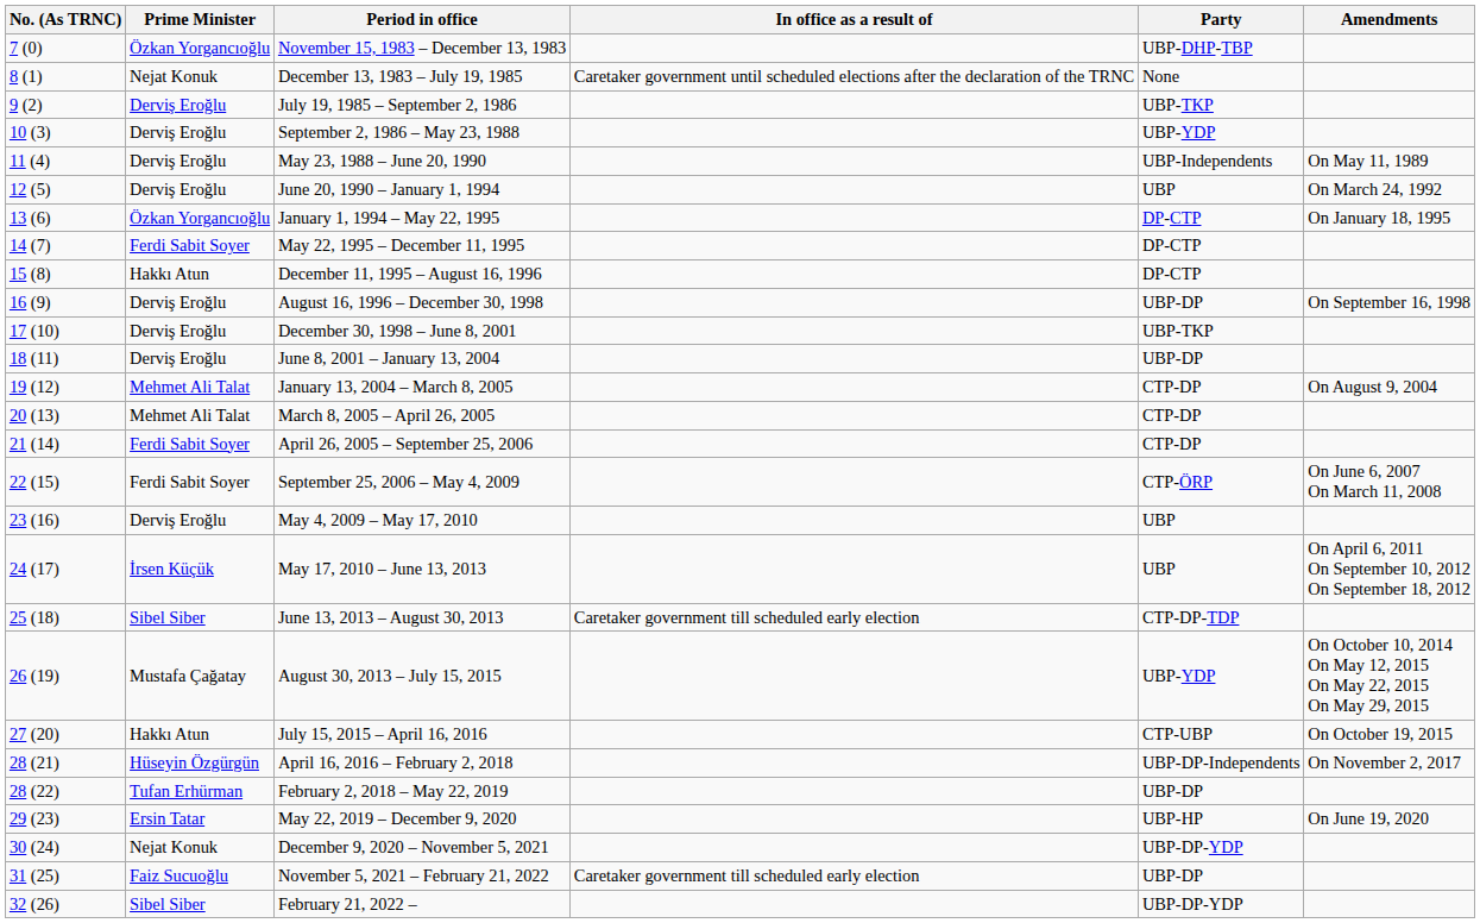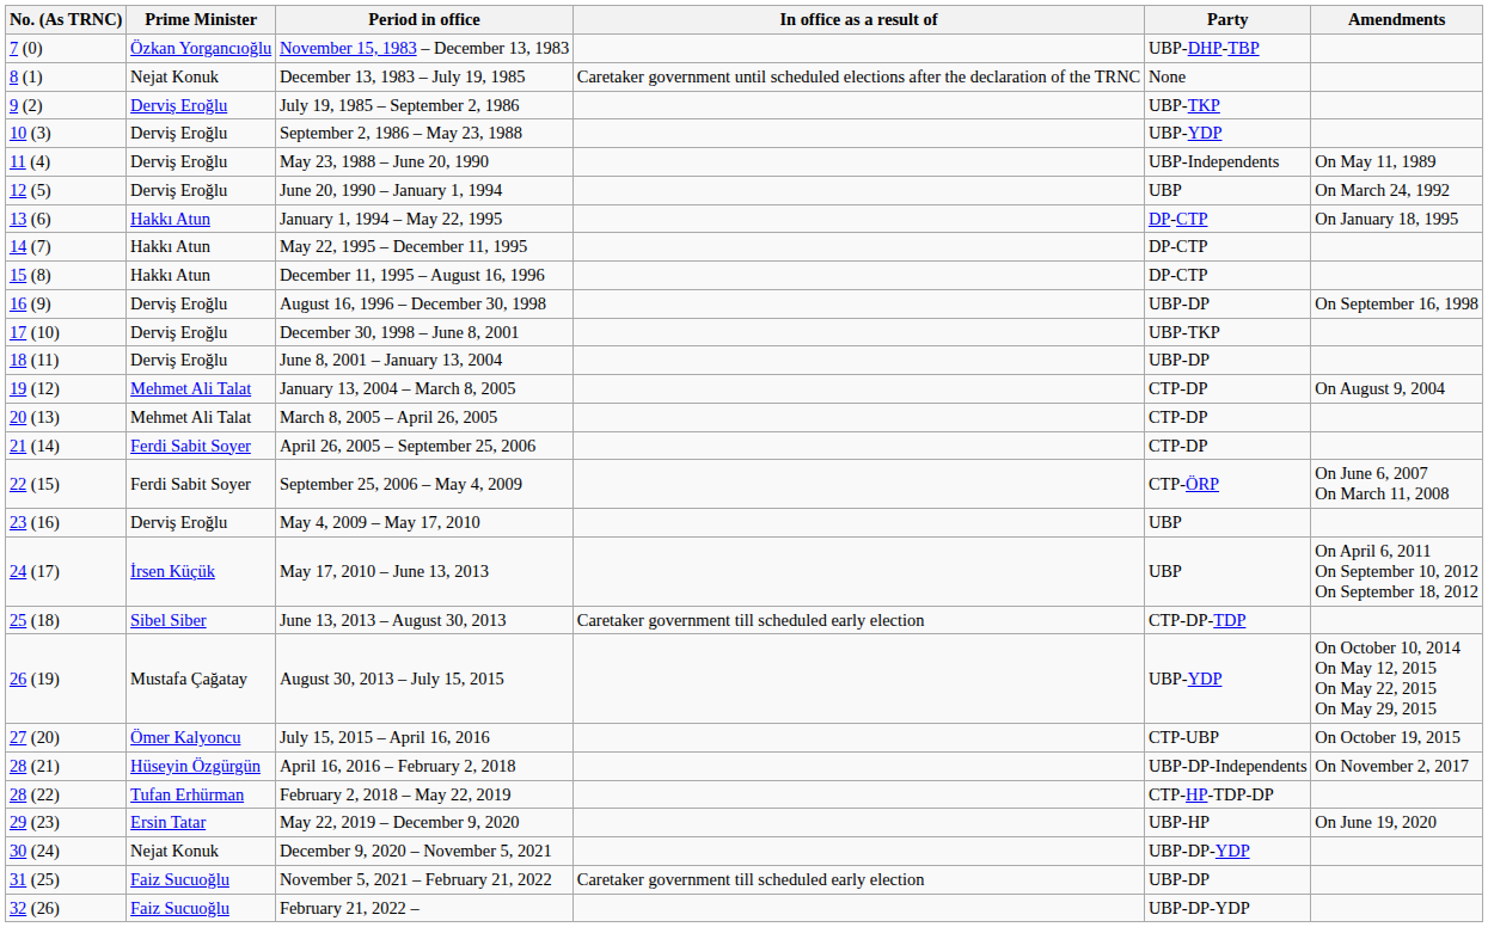January 1, 1994 – May 22, 1995 | Prime Minister: Özkan Yorgancıoğlu -> Hakkı Atun
May 22, 1995 – December 11, 1995 | Prime Minister: Ferdi Sabit Soyer -> Hakkı Atun
July 15, 2015 – April 16, 2016 | Prime Minister: Hakkı Atun -> Ömer Kalyoncu
February 2, 2018 – May 22, 2019 | Party: UBP-DP -> CTP-HP-TDP-DP
February 21, 2022 – | Prime Minister: Sibel Siber -> Faiz Sucuoğlu
